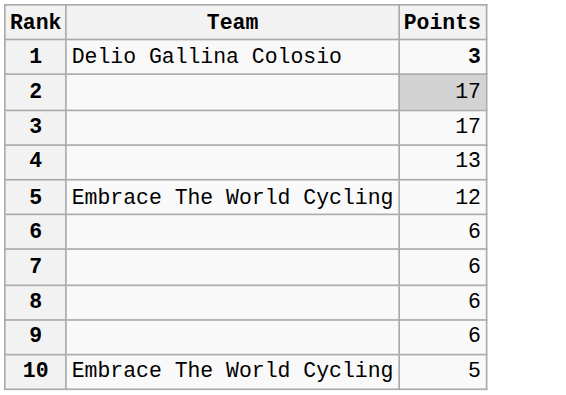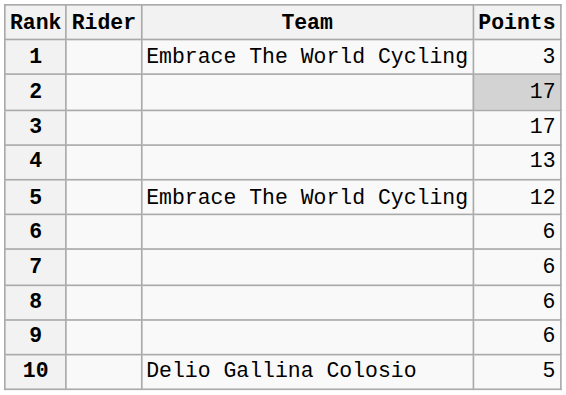+ column: Rider
1 | Team: Delio Gallina Colosio -> Embrace The World Cycling
1 | Points: bold -> normal
10 | Team: Embrace The World Cycling -> Delio Gallina Colosio
